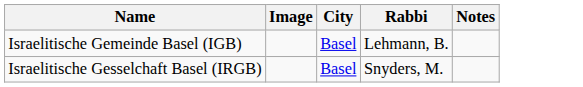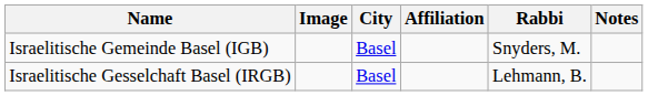+ column: Affiliation
Israelitische Gemeinde Basel (IGB) | Rabbi: Lehmann, B. -> Snyders, M.
Israelitische Gesselchaft Basel (IRGB) | Rabbi: Snyders, M. -> Lehmann, B.
